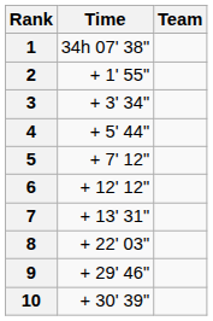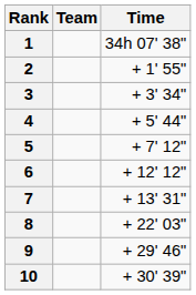columns swapped: Team <-> Time
